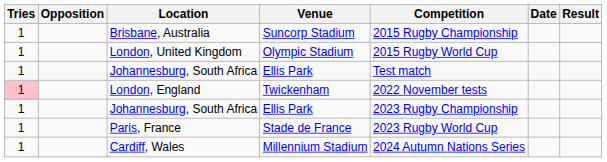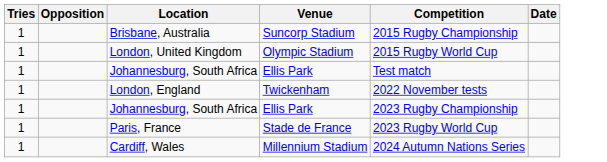- column: Result
London, England | Tries: pink background -> no background
